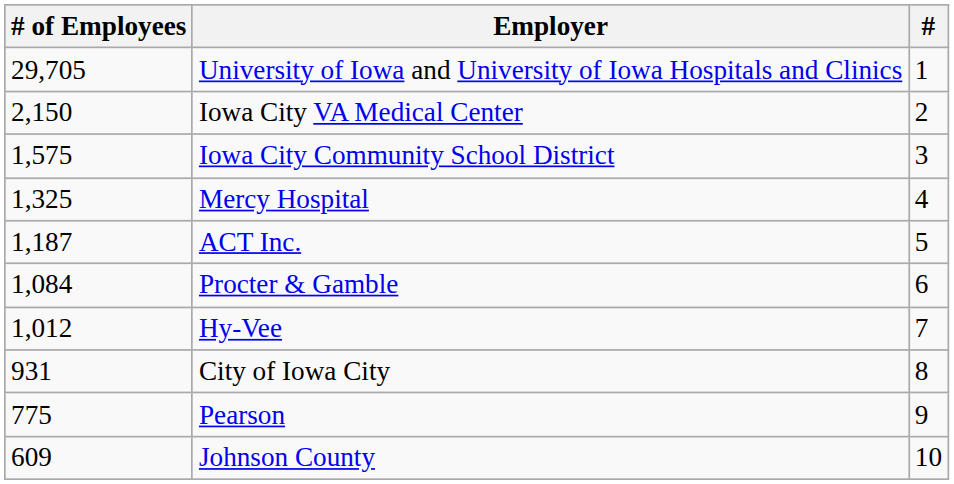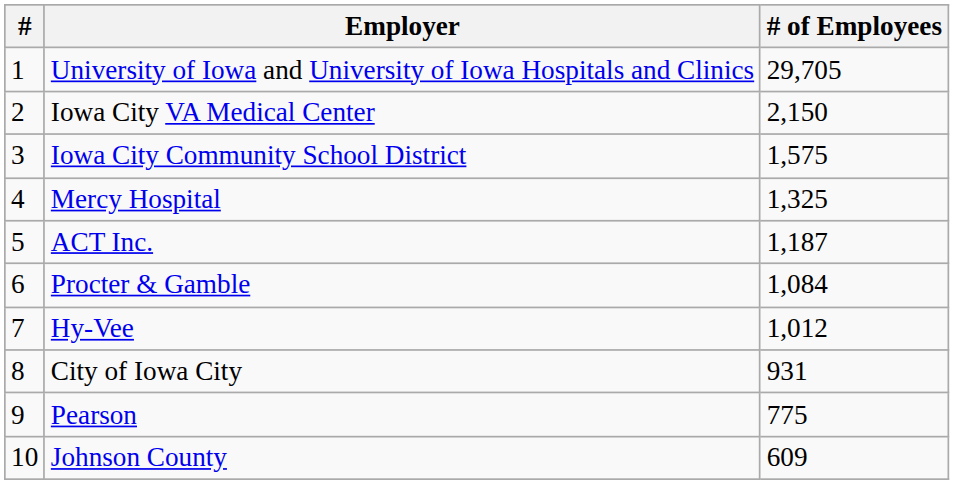columns swapped: # <-> # of Employees
